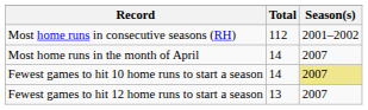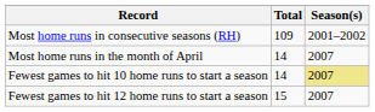Most home runs in consecutive seasons (RH) | Total: 112 -> 109
Fewest games to hit 12 home runs to start a season | Total: 13 -> 15
